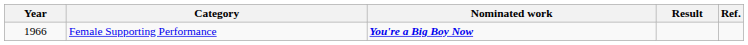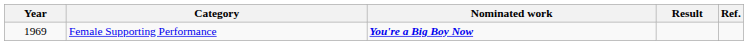Female Supporting Performance | Year: 1966 -> 1969
